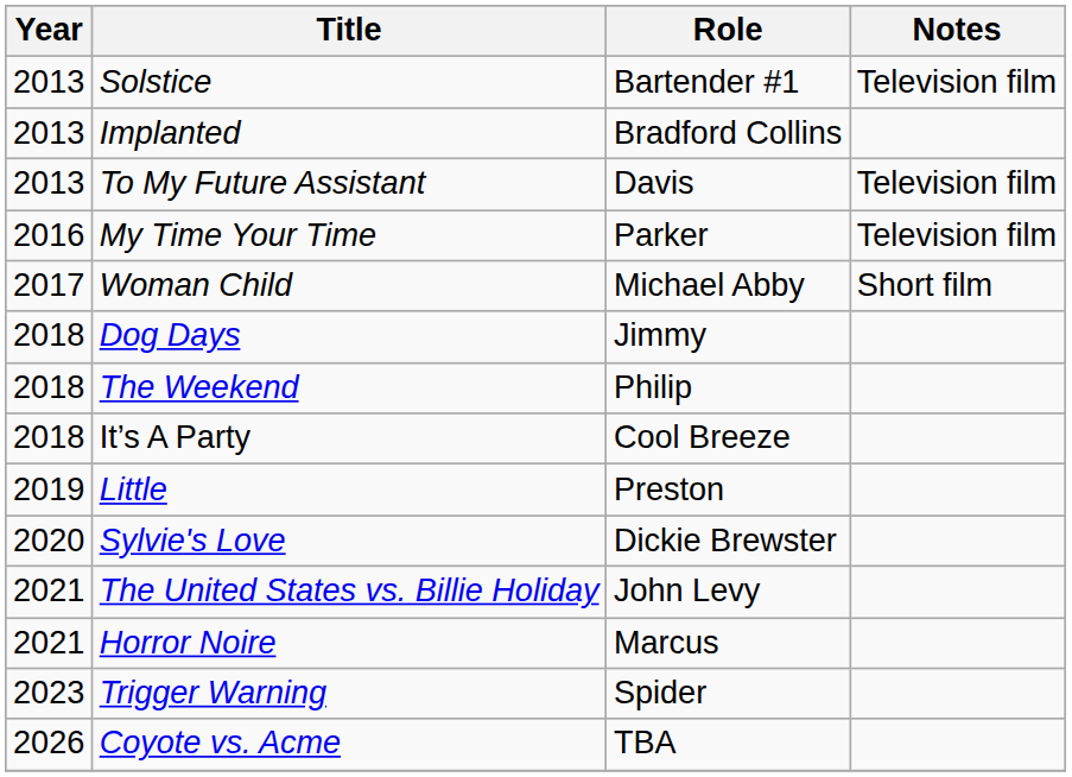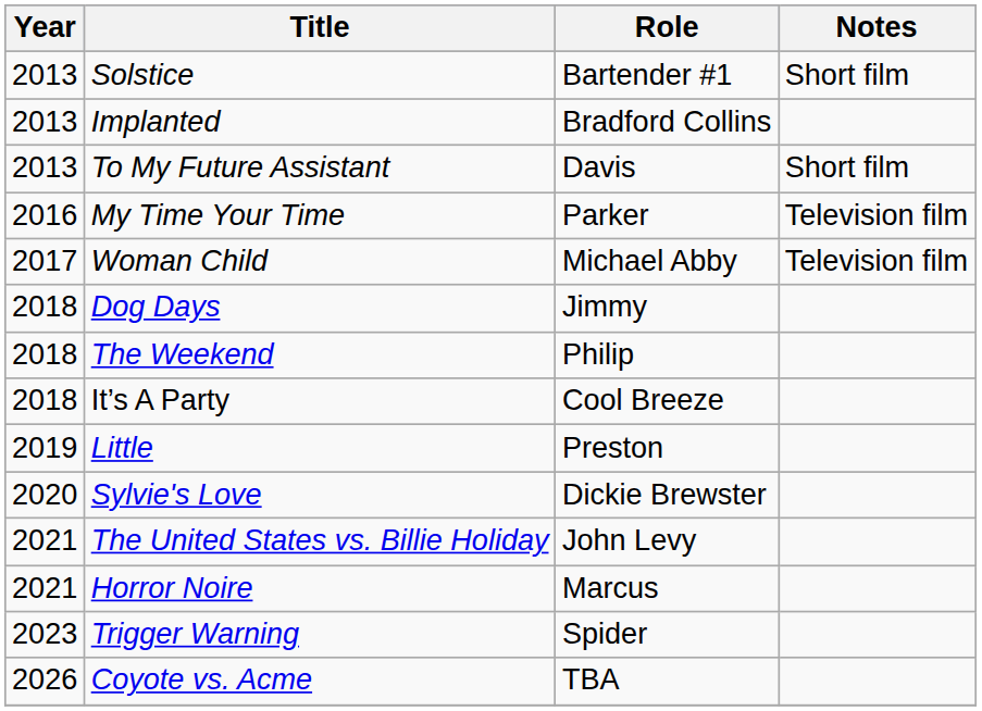Solstice | Notes: Television film -> Short film
To My Future Assistant | Notes: Television film -> Short film
Woman Child | Notes: Short film -> Television film
